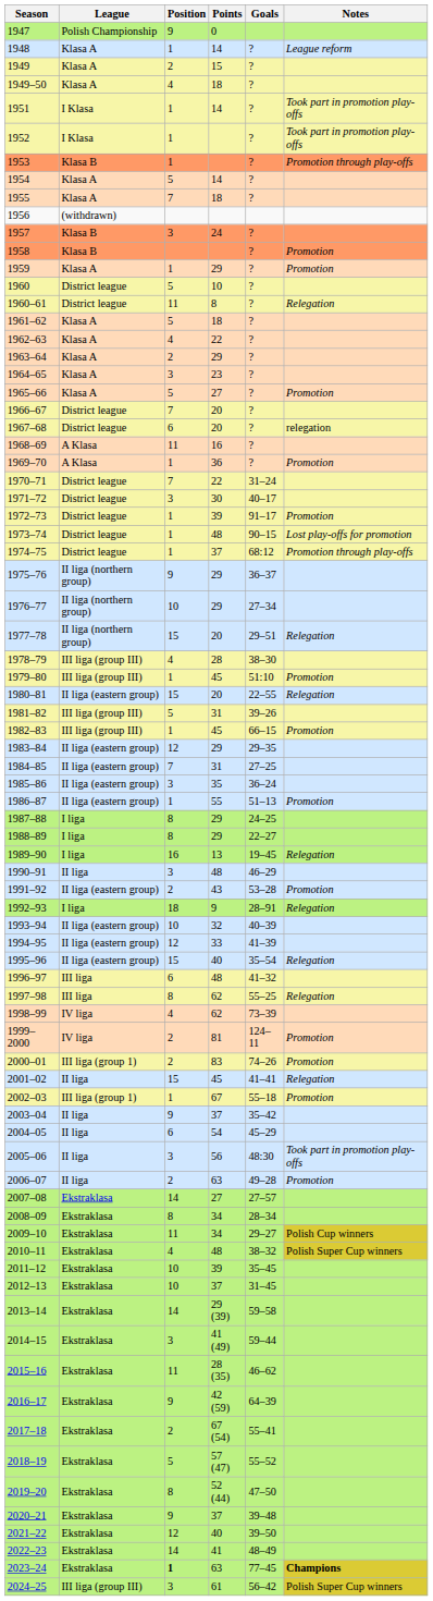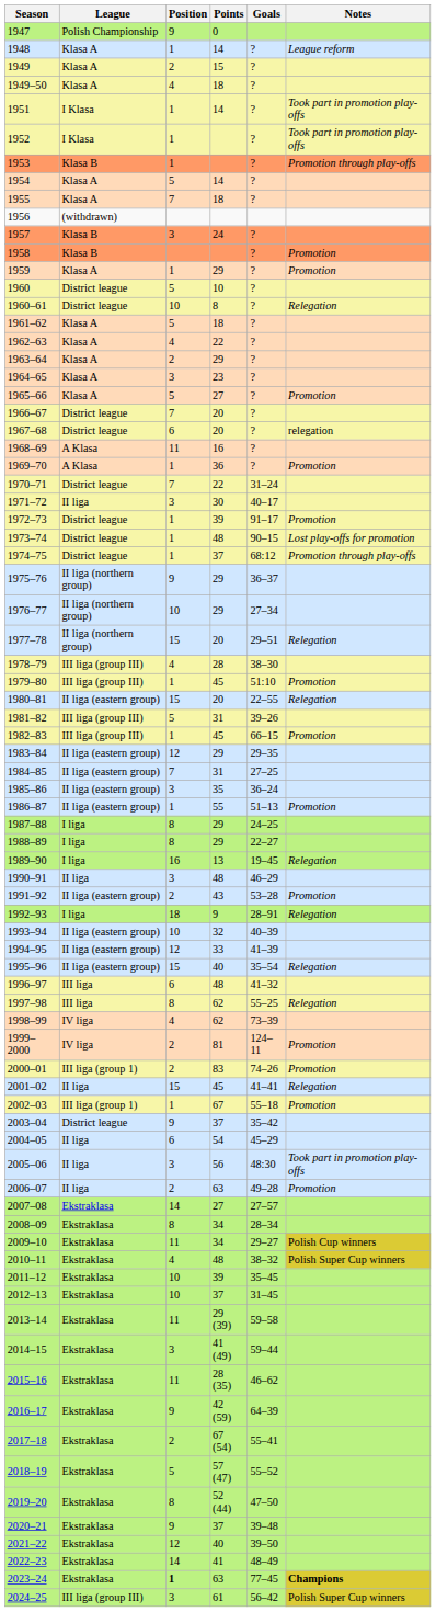1960–61 | Position: 11 -> 10
1971–72 | League: District league -> II liga
2003–04 | League: II liga -> District league
2013–14 | Position: 14 -> 11
